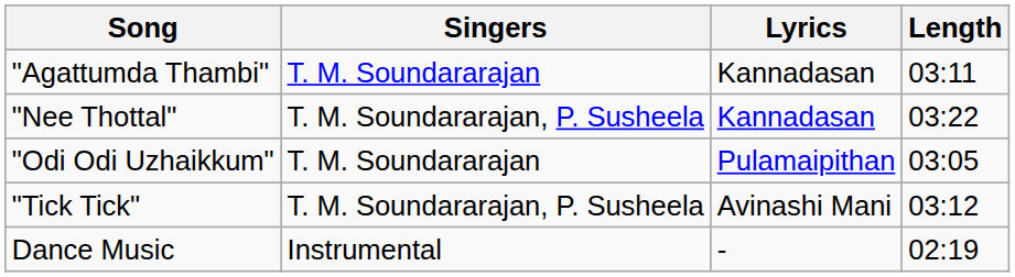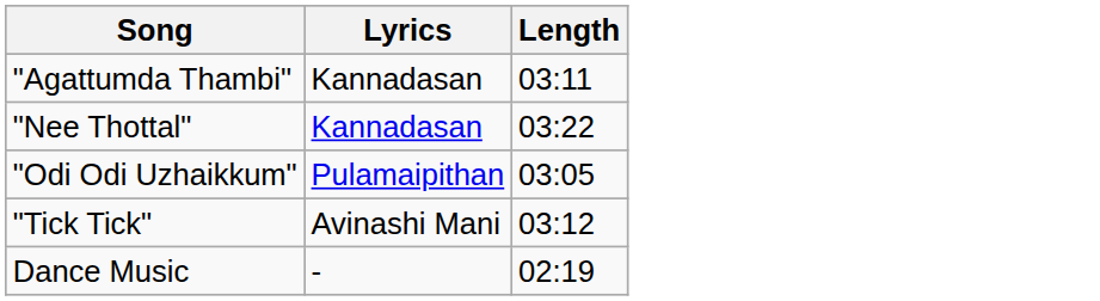- column: Singers | T. M. Soundararajan | T. M. Soundararajan, P. Susheela | T. M. Soundararajan | T. M. Soundararajan, P. Susheela | Instrumental
